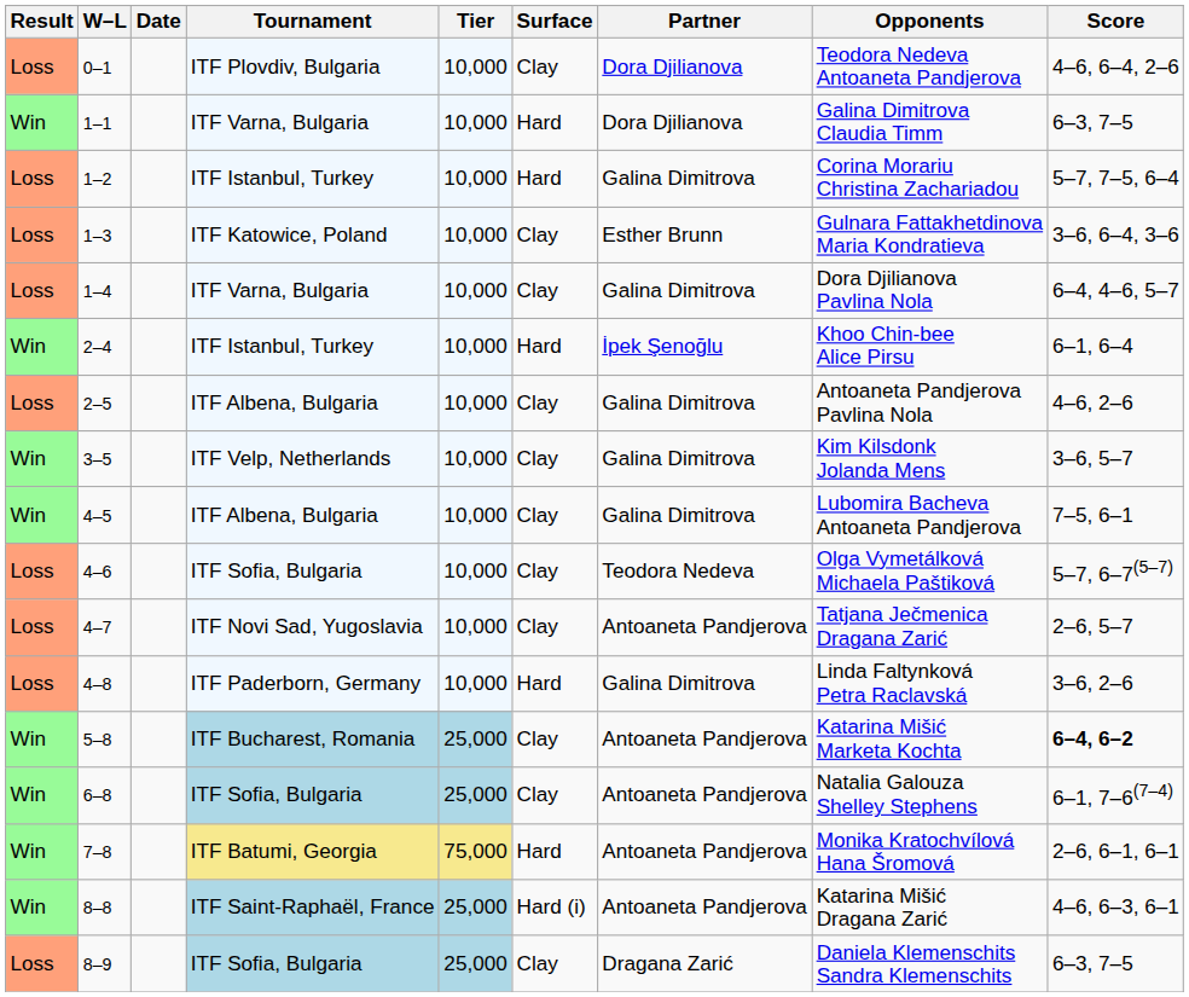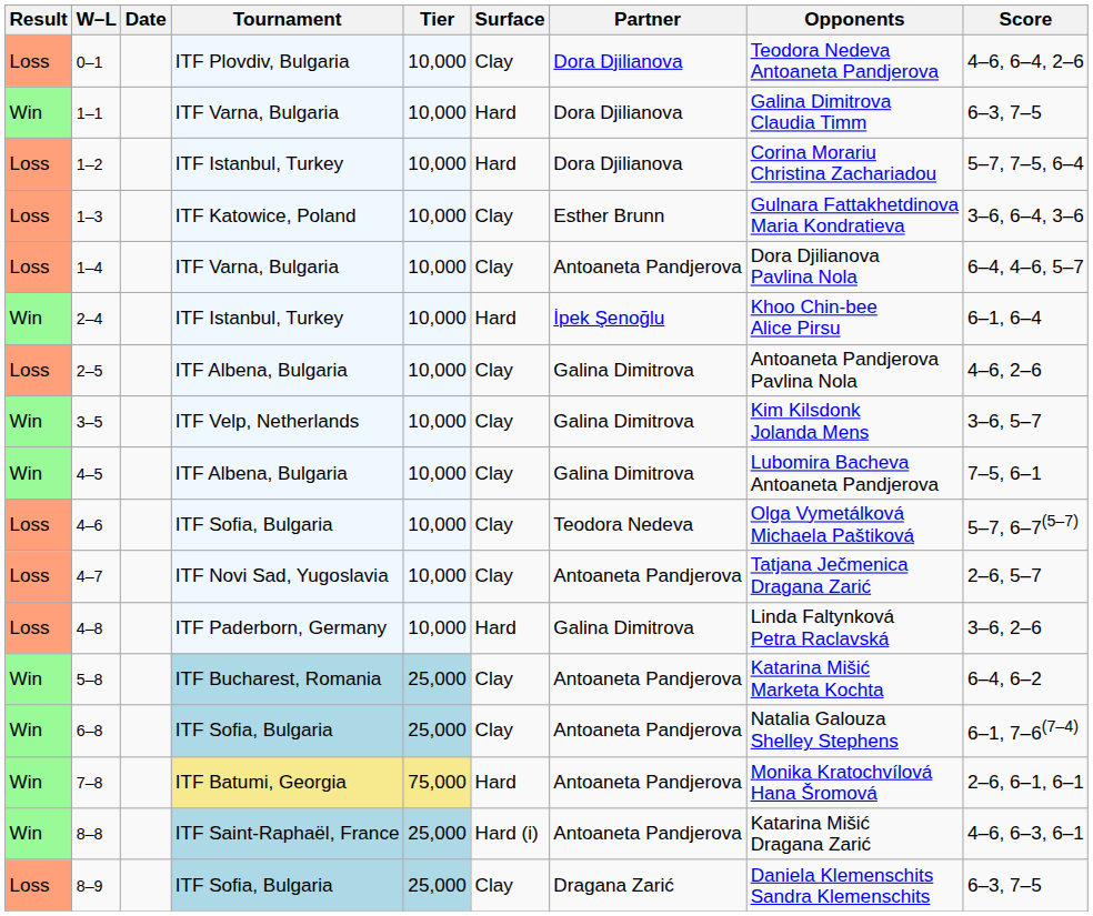1–2 | Partner: Galina Dimitrova -> Dora Djilianova
1–4 | Partner: Galina Dimitrova -> Antoaneta Pandjerova
5–8 | Score: bold -> normal
